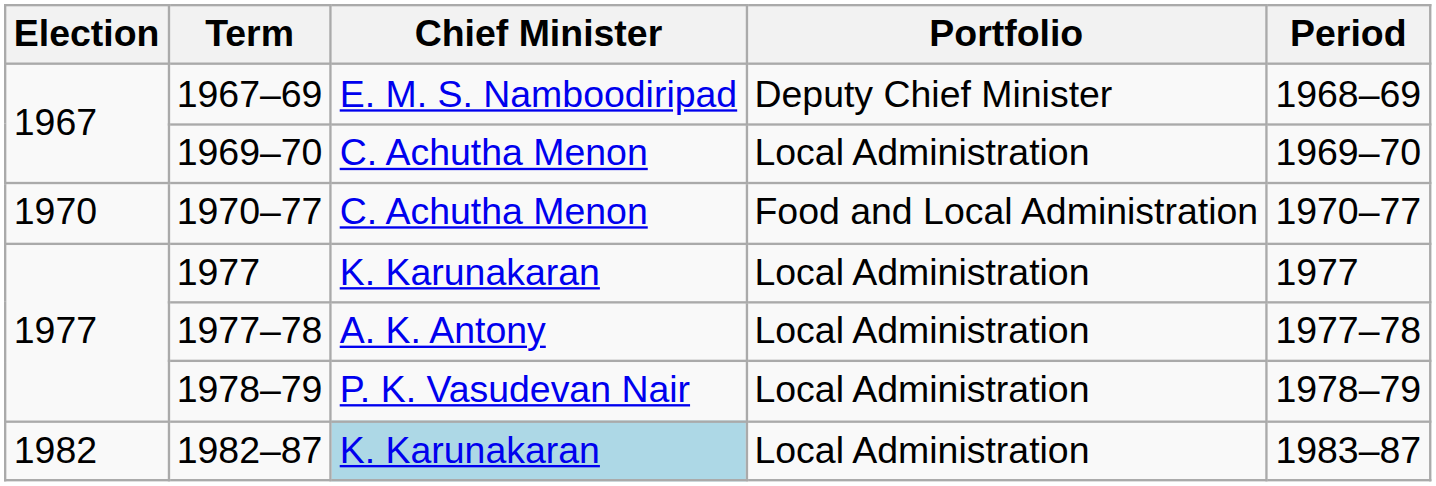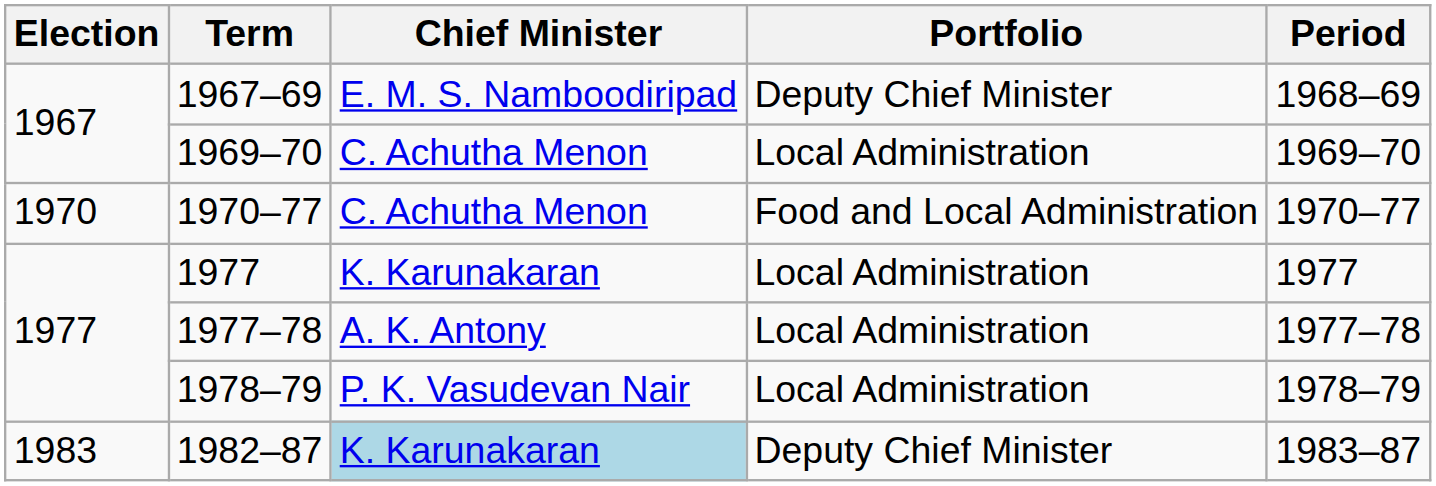1982–87 | Election: 1982 -> 1983
1982–87 | Portfolio: Local Administration -> Deputy Chief Minister
